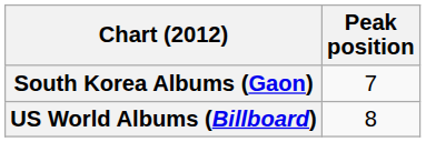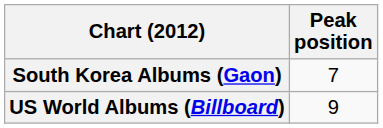US World Albums (Billboard) | Peak position: 8 -> 9
